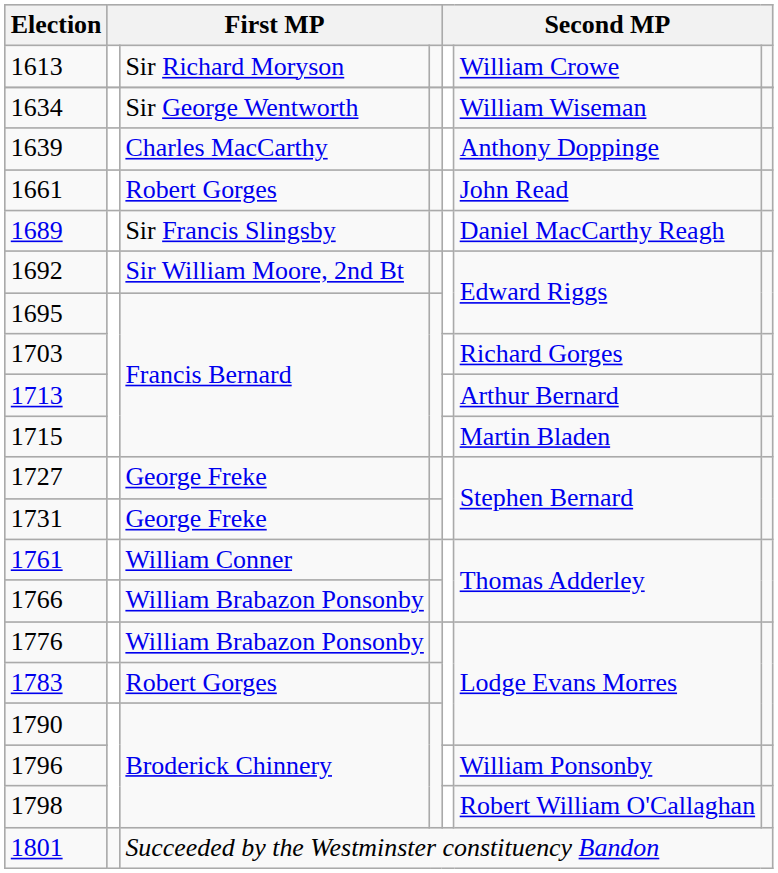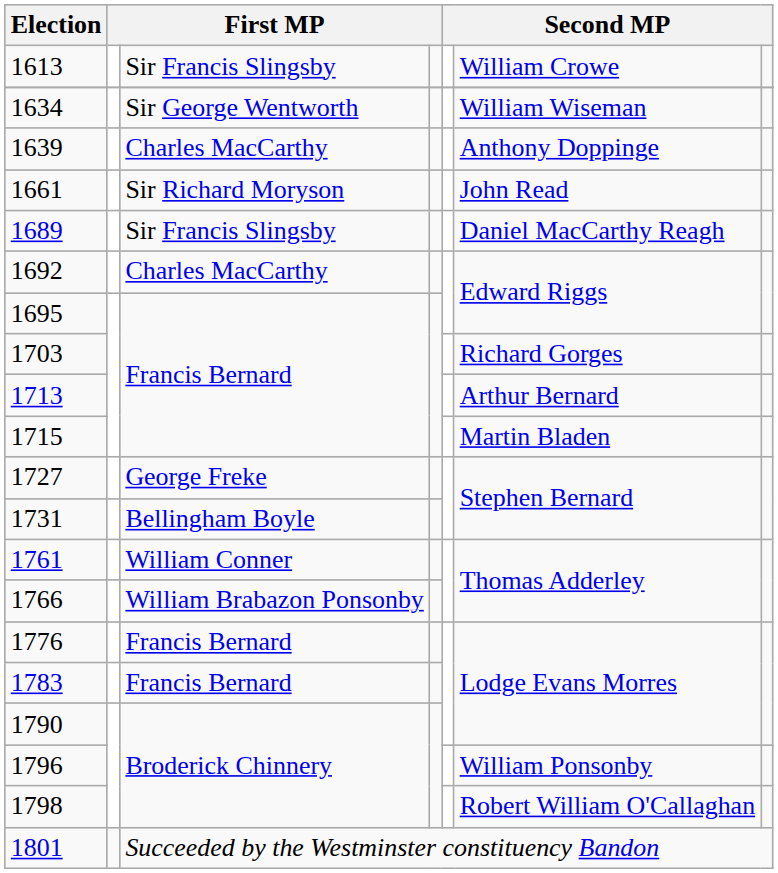1613 | column 3: Sir Richard Moryson -> Sir Francis Slingsby
1661 | column 3: Robert Gorges -> Sir Richard Moryson
1692 | column 3: Sir William Moore, 2nd Bt -> Charles MacCarthy
1731 | column 3: George Freke -> Bellingham Boyle
1776 | column 3: William Brabazon Ponsonby -> Francis Bernard
1783 | column 3: Robert Gorges -> Francis Bernard
